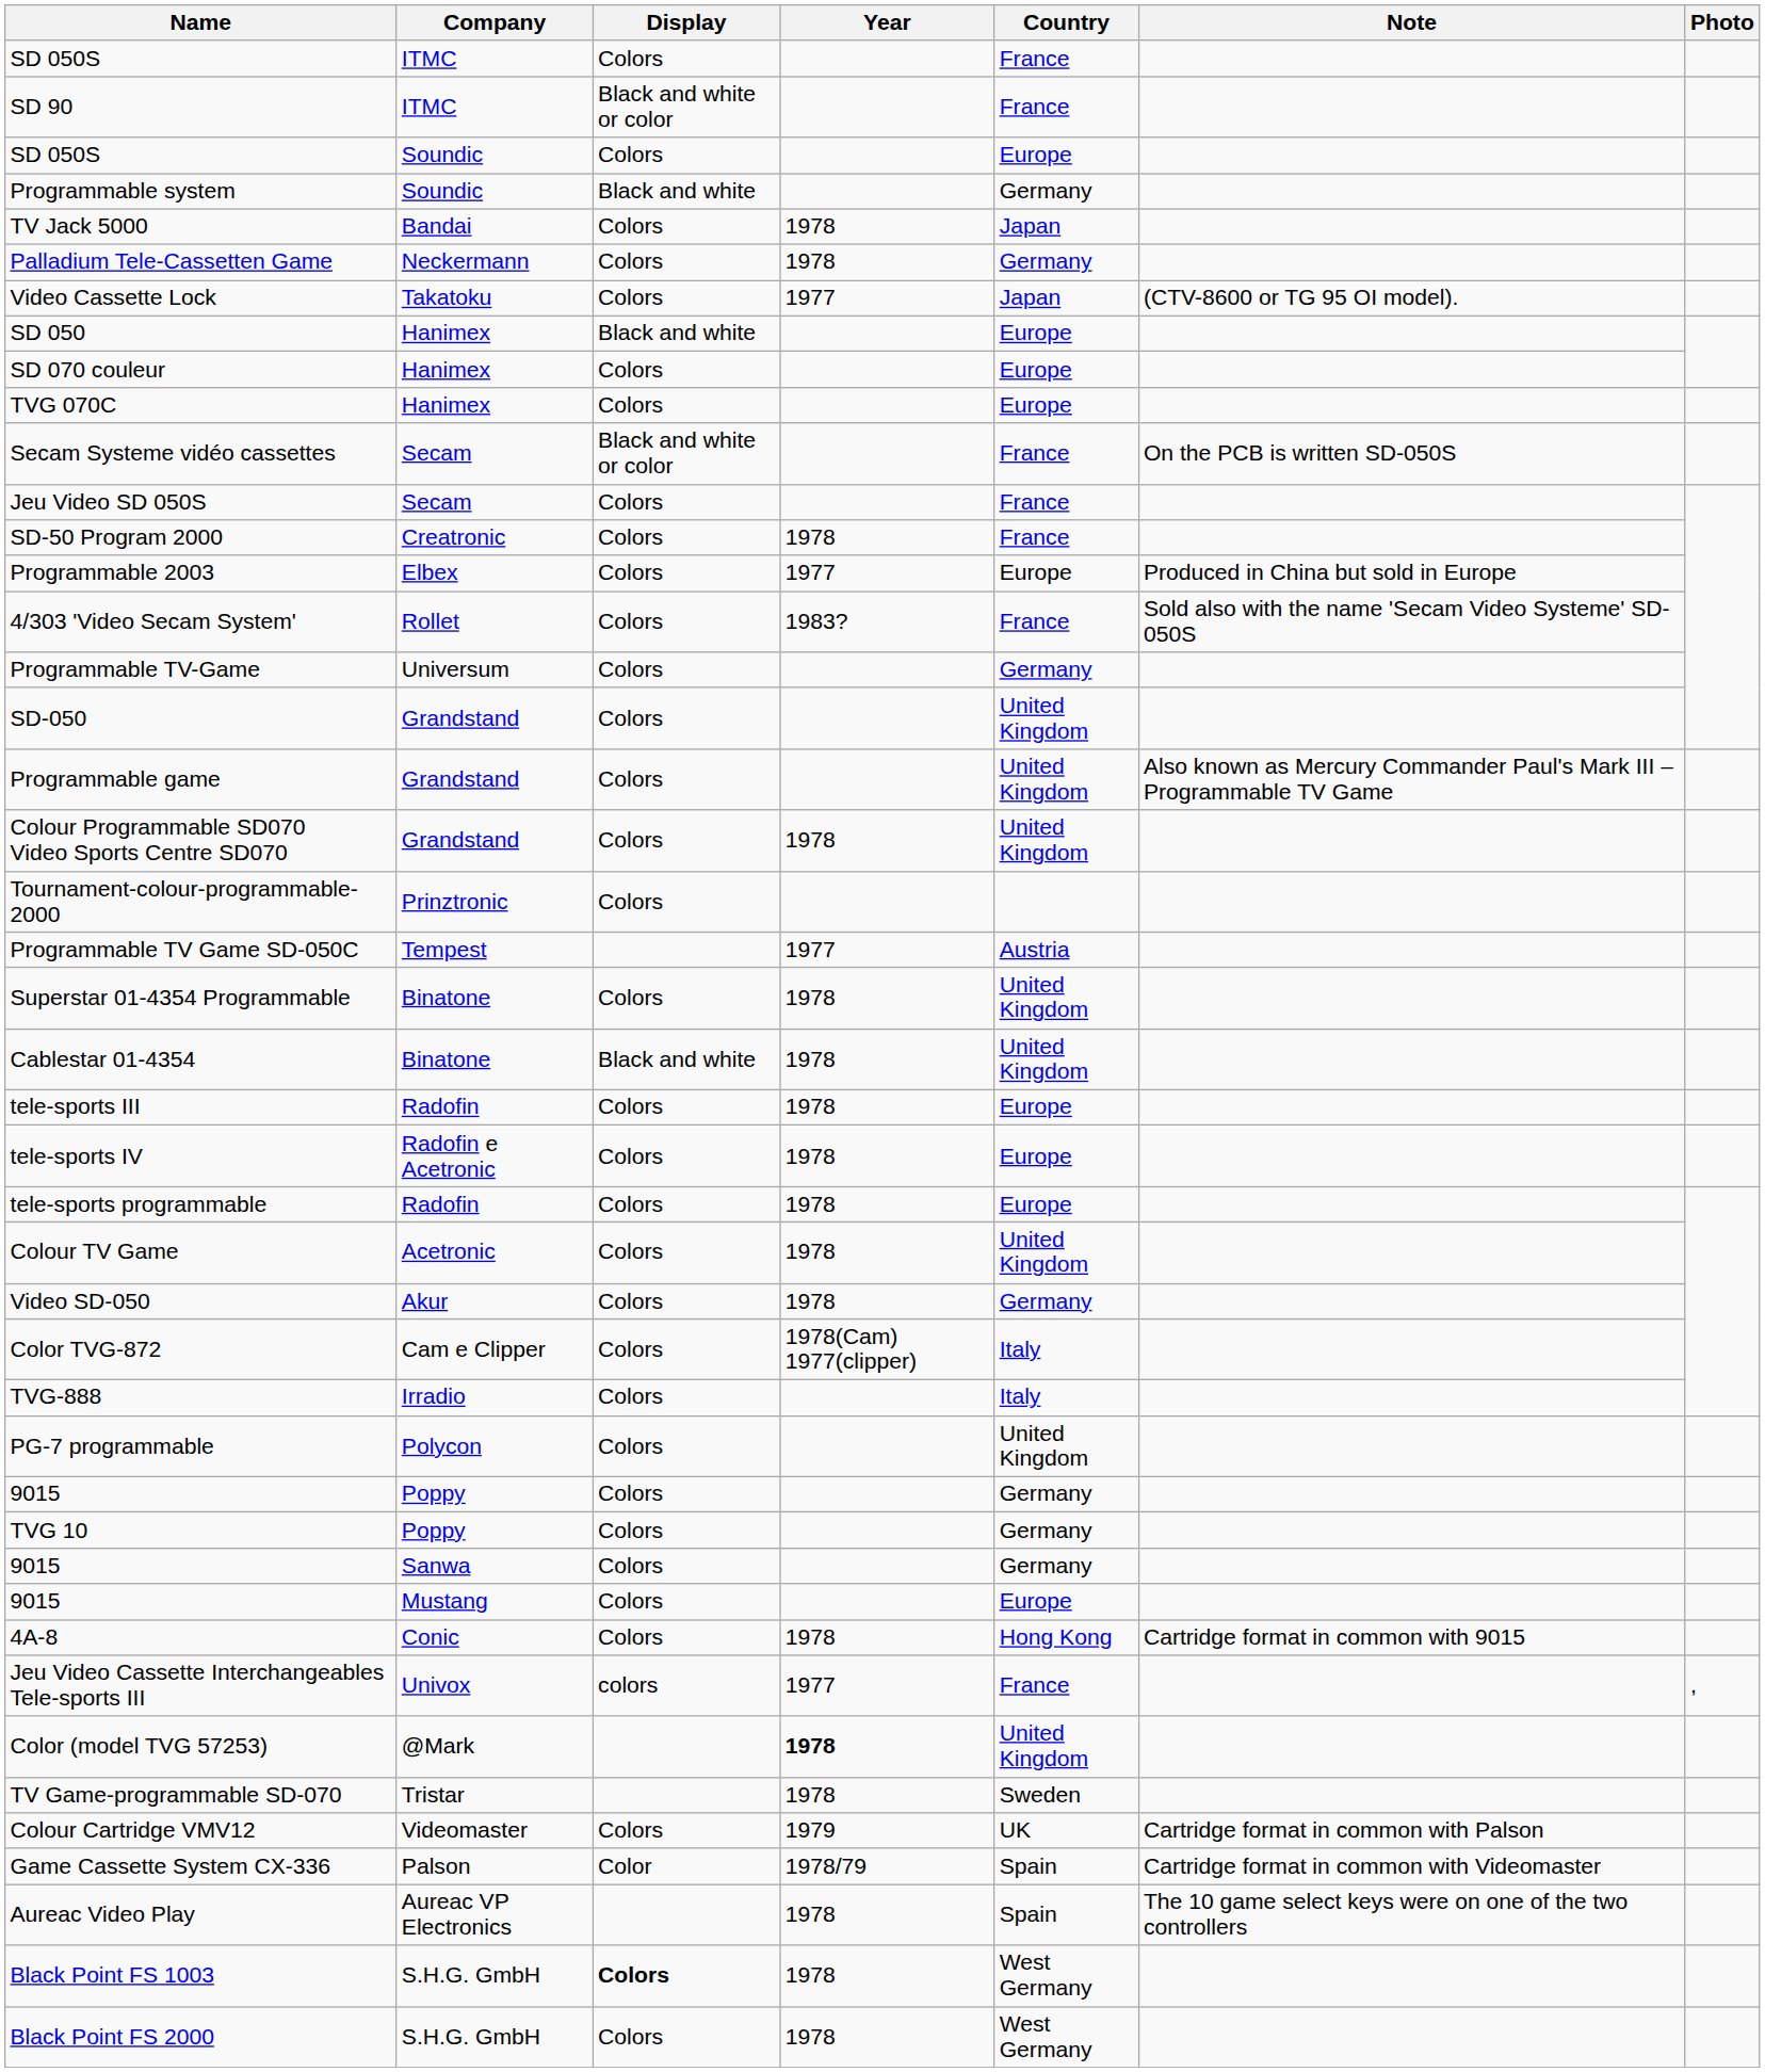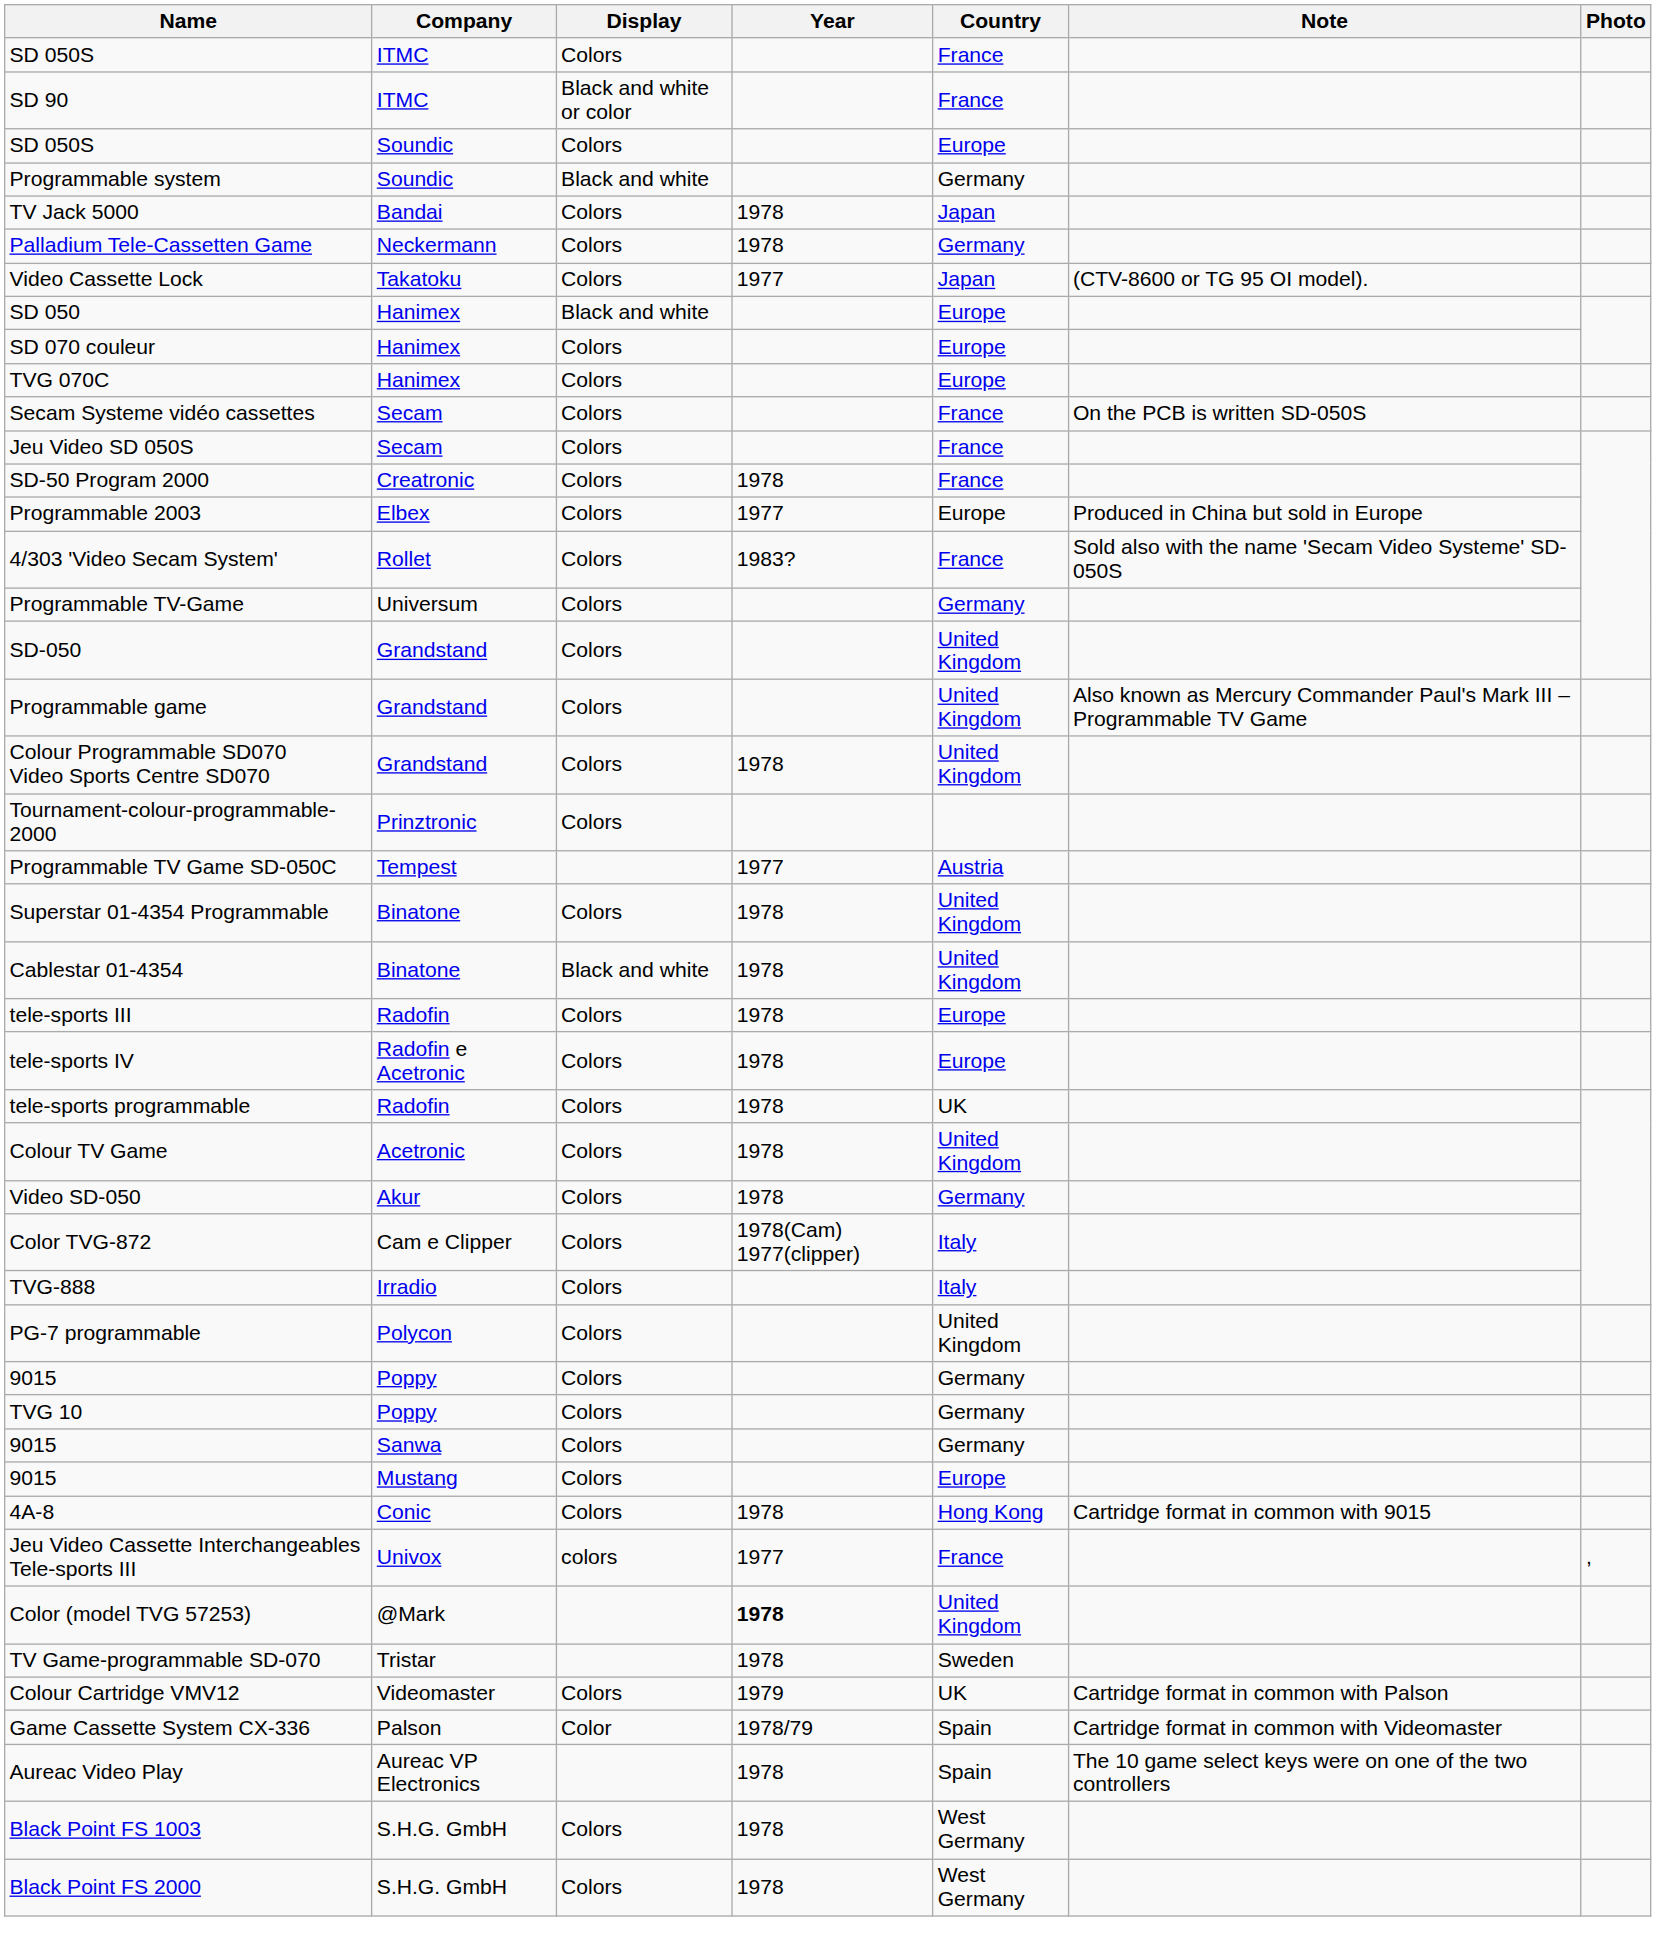Secam Systeme vidéo cassettes | Display: Black and white or color -> Colors
tele-sports programmable | Country: Europe -> UK
Black Point FS 1003 | Display: bold -> normal
